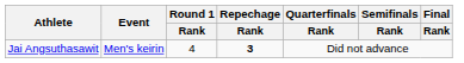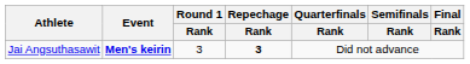Jai Angsuthasawit | Event: normal -> bold
Jai Angsuthasawit | Round 1 / Rank: 4 -> 3
